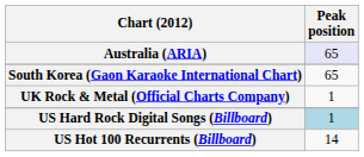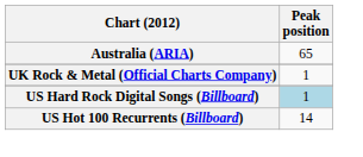Australia (ARIA) | Peak position: lavender background -> no background
- row: South Korea (Gaon Karaoke International Chart) | 65
